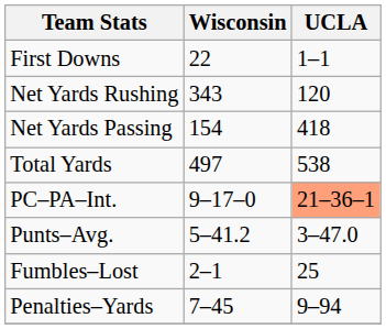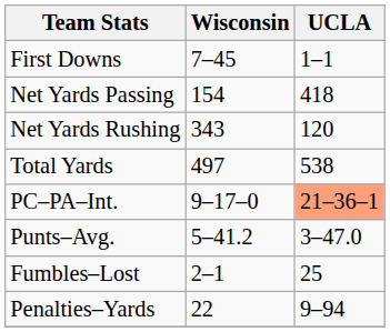First Downs | Wisconsin: 22 -> 7–45
rows swapped: Net Yards Rushing <-> Net Yards Passing
Penalties–Yards | Wisconsin: 7–45 -> 22
